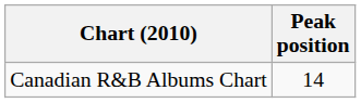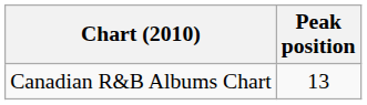Canadian R&B Albums Chart | Peak position: 14 -> 13
